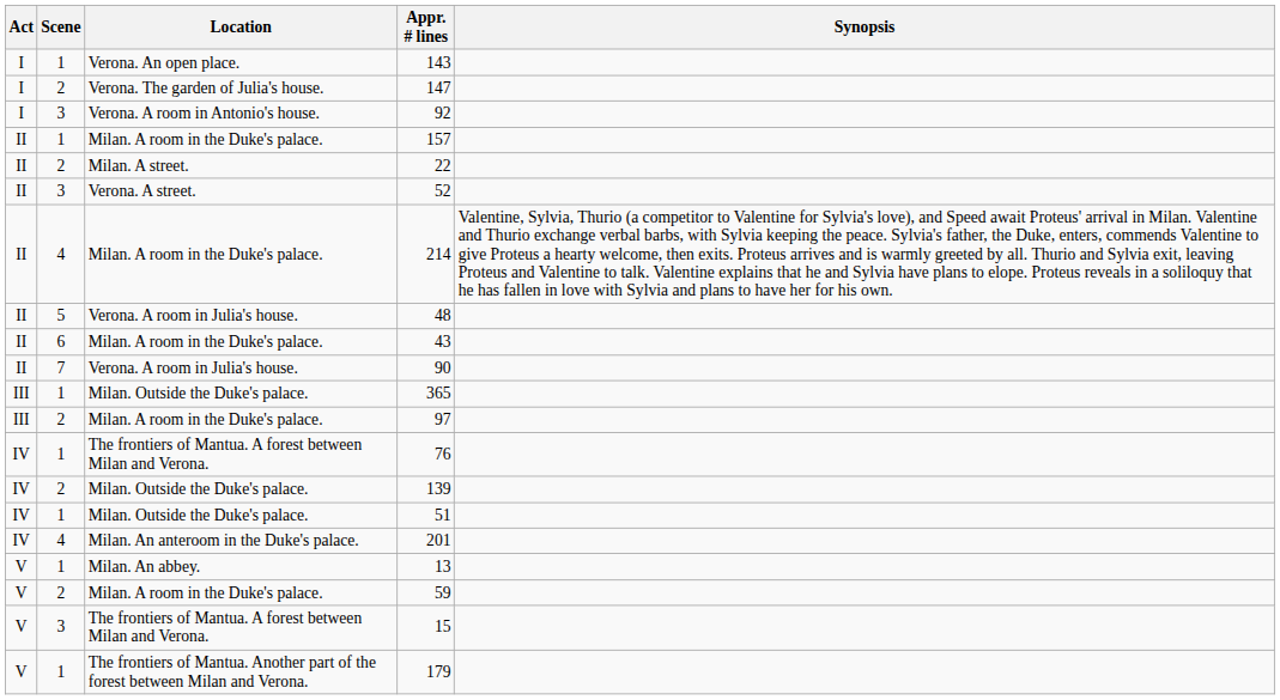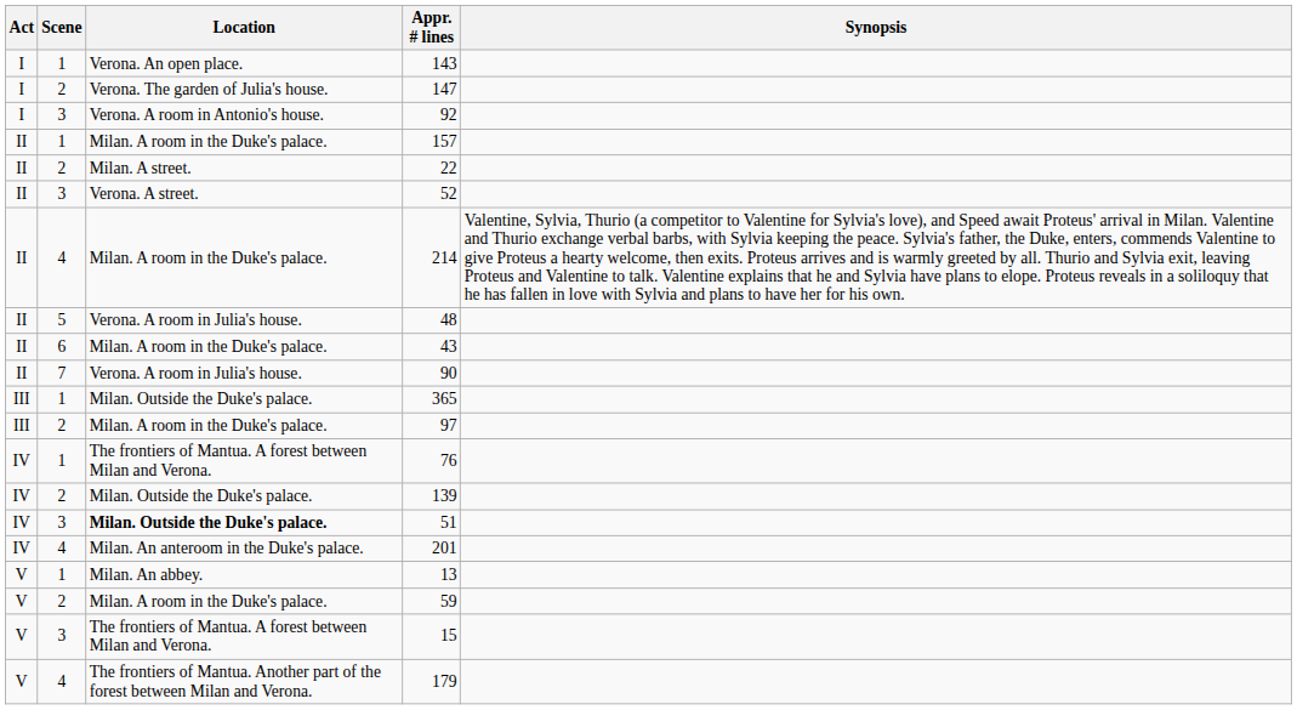51 | Scene: 1 -> 3
51 | Location: normal -> bold
179 | Scene: 1 -> 4
